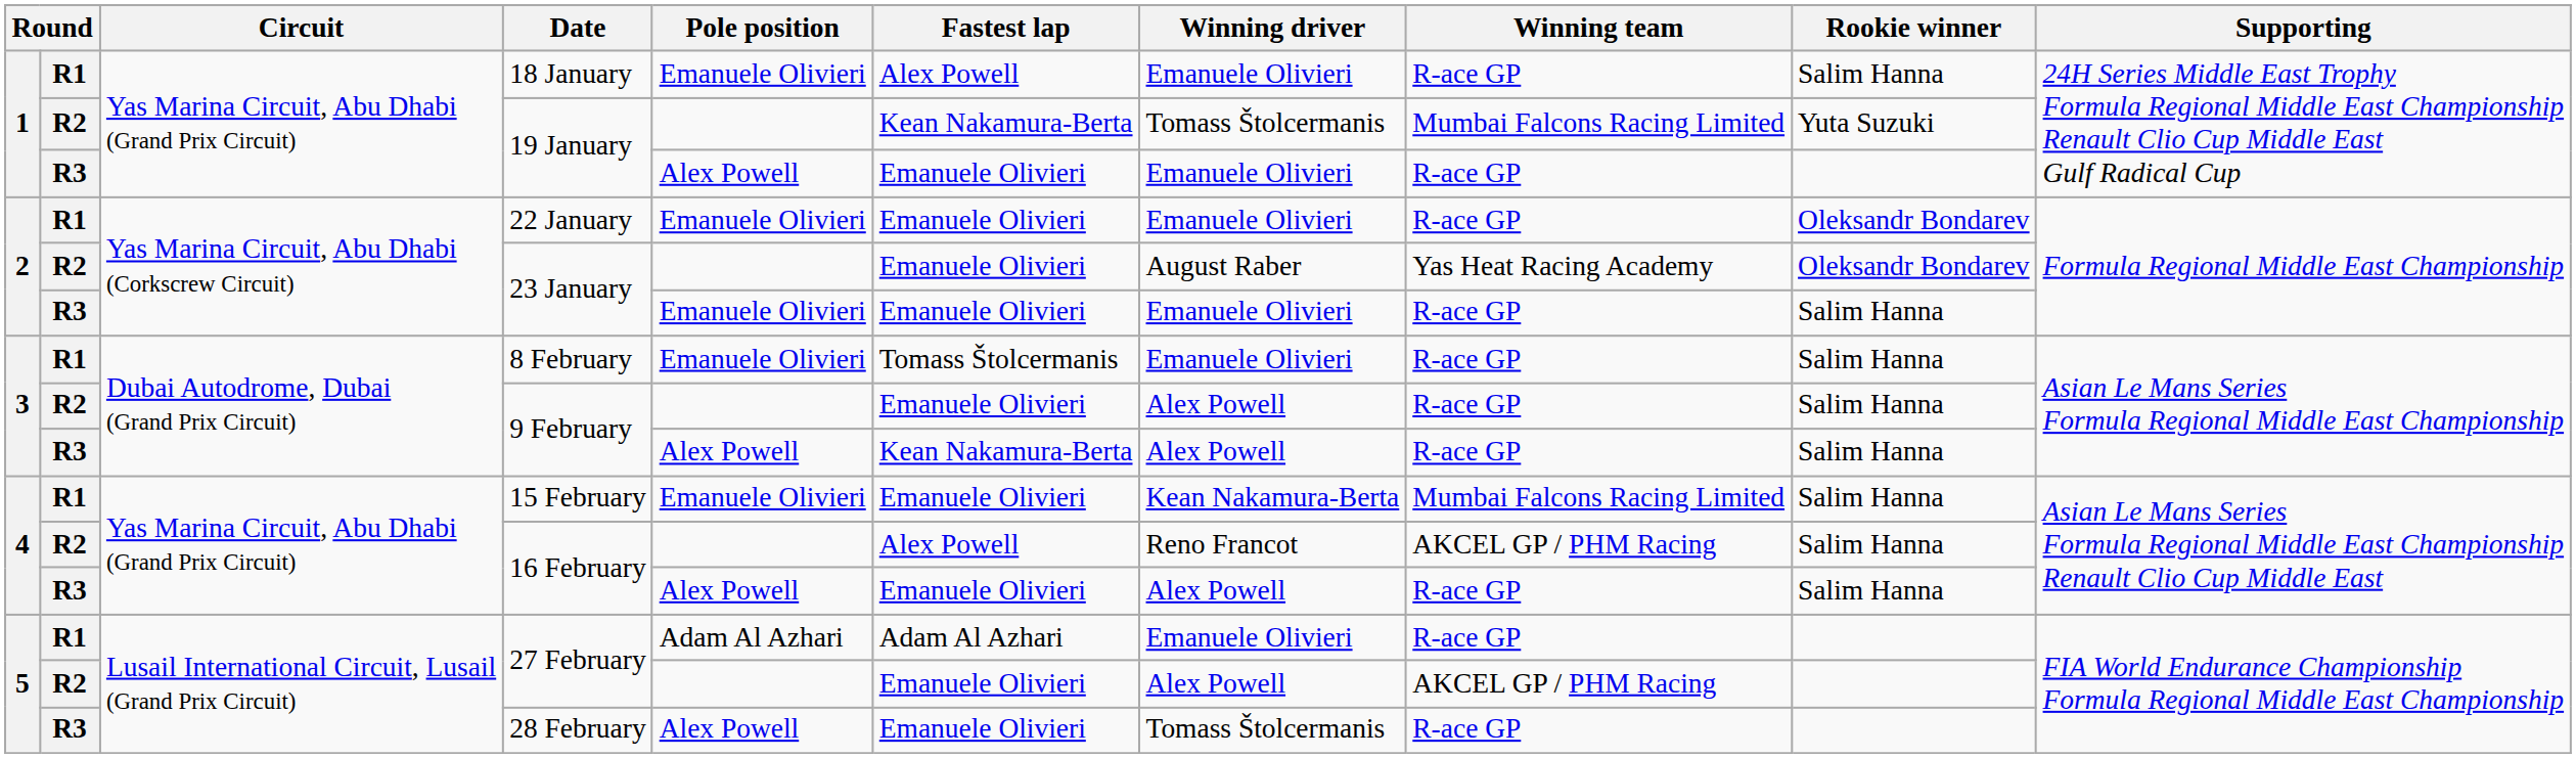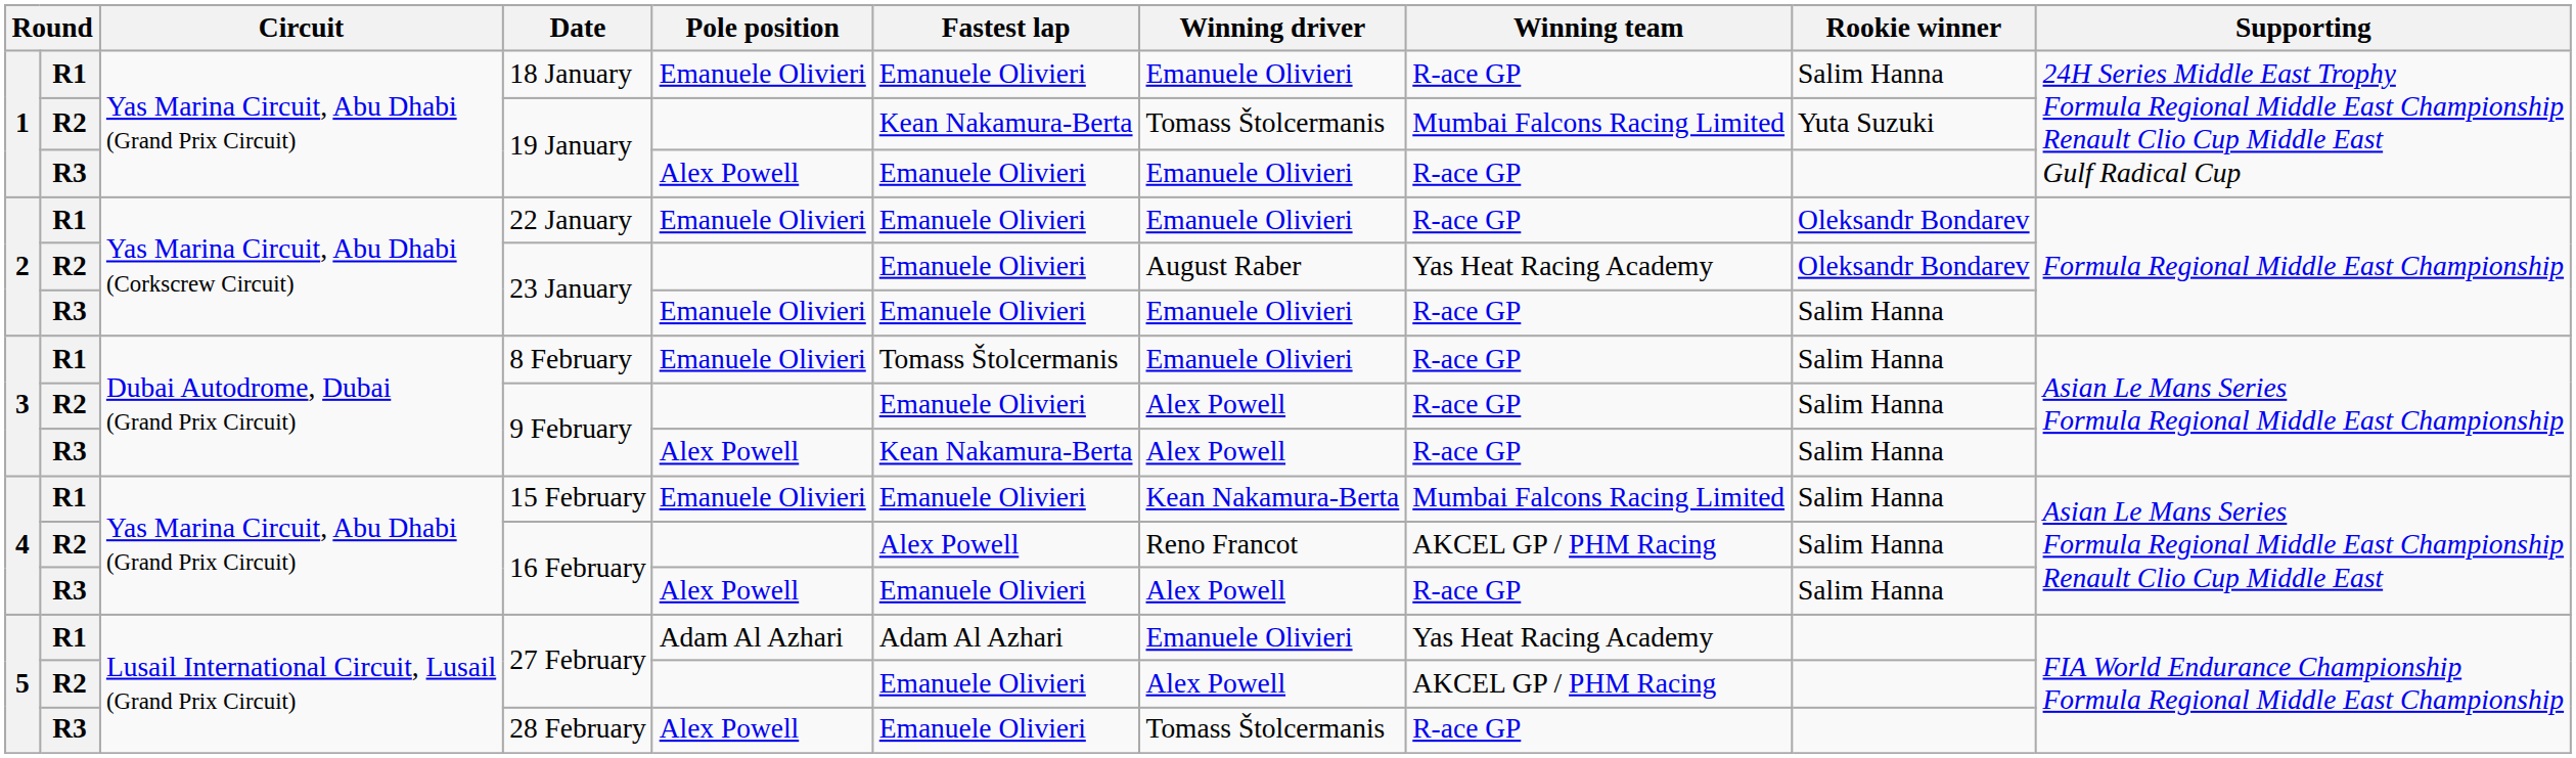18 January | Fastest lap: Alex Powell -> Emanuele Olivieri
R1 / 27 February | Winning team: R-ace GP -> Yas Heat Racing Academy
